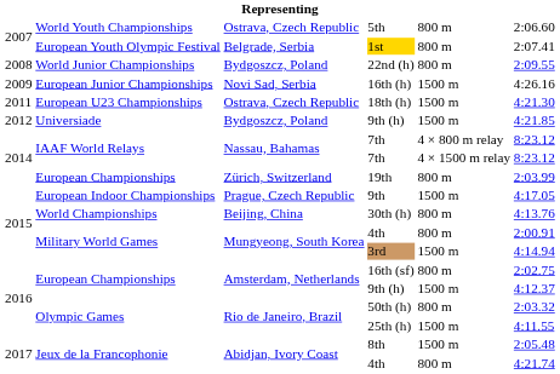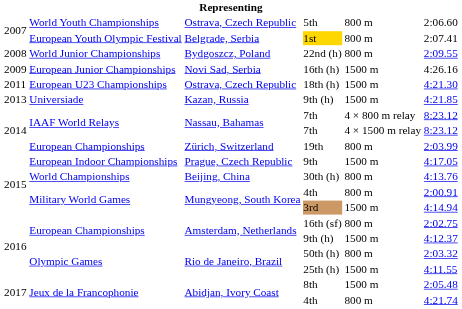Universiade / 9th (h) | column 1: 2012 -> 2013
Universiade / 9th (h) | column 3: Bydgoszcz, Poland -> Kazan, Russia
